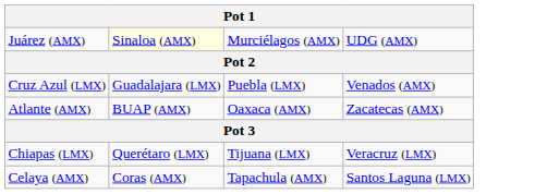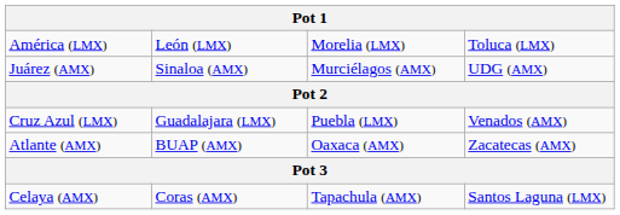+ row: América (LMX) | León (LMX) | Morelia (LMX) | Toluca (LMX)
Juárez (AMX) | column 2: lightyellow background -> no background
- row: Chiapas (LMX) | Querétaro (LMX) | Tijuana (LMX) | Veracruz (LMX)
